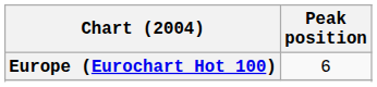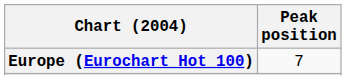Europe (Eurochart Hot 100) | Peak position: 6 -> 7
